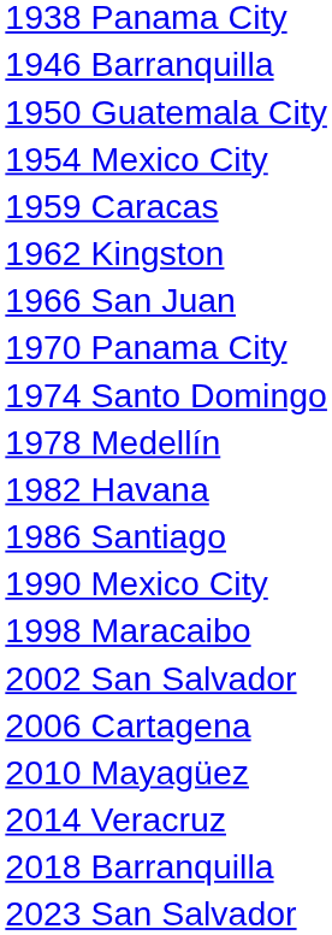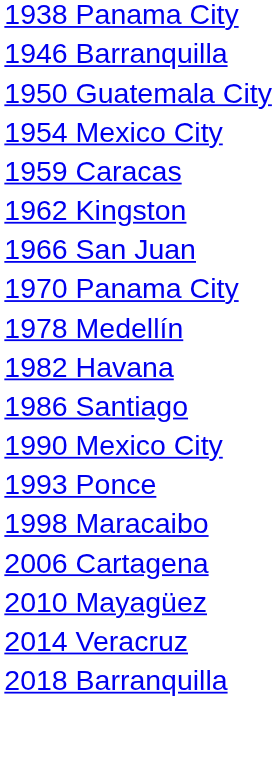- row: 1974 Santo Domingo
+ row: 1993 Ponce
- row: 2002 San Salvador
- row: 2023 San Salvador
